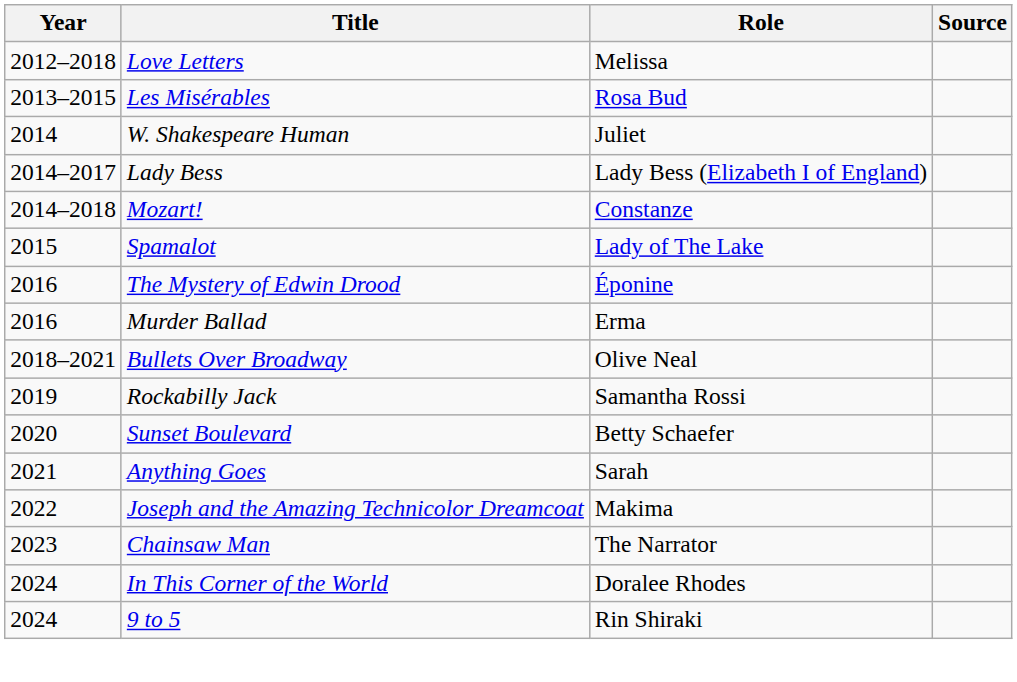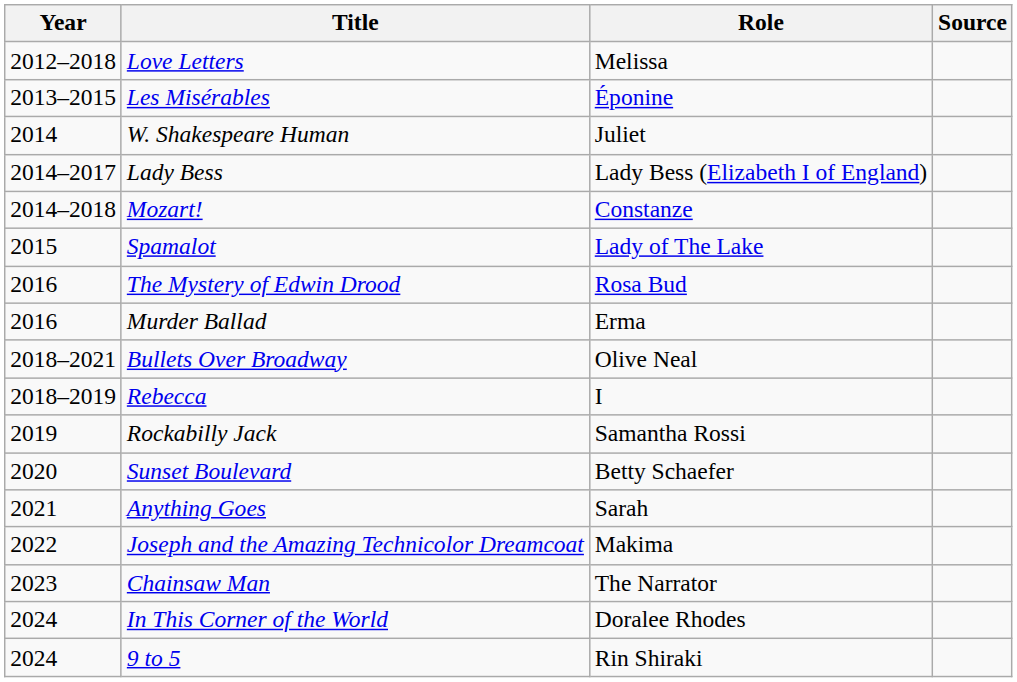Les Misérables | Role: Rosa Bud -> Éponine
The Mystery of Edwin Drood | Role: Éponine -> Rosa Bud
+ row: 2018–2019 | Rebecca | I
